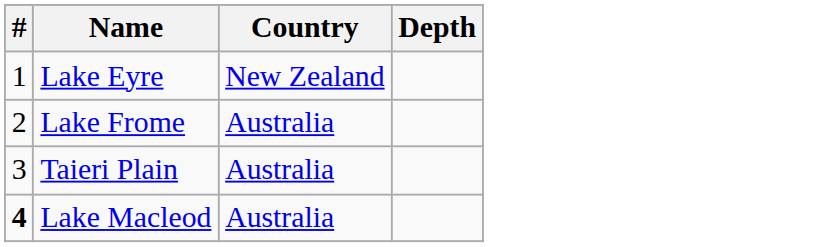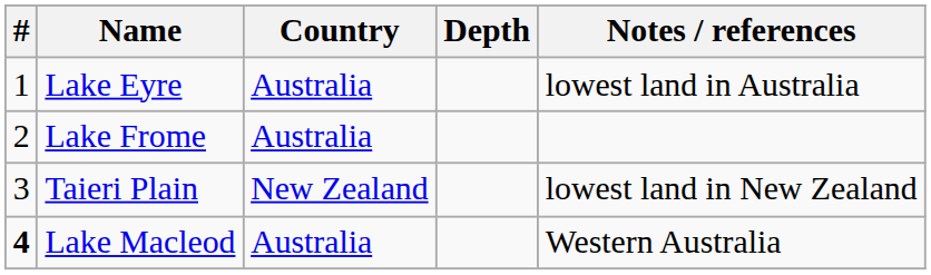+ column: Notes / references | lowest land in Australia | lowest land in New Zealand | Western Australia
Lake Eyre | Country: New Zealand -> Australia
Taieri Plain | Country: Australia -> New Zealand
